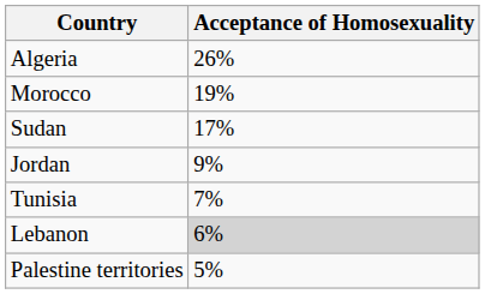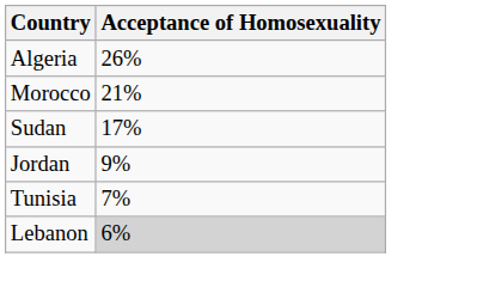Morocco | Acceptance of Homosexuality: 19% -> 21%
- row: Palestine territories | 5%
